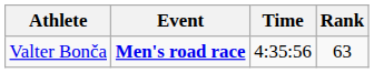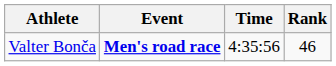Valter Bonča | Rank: 63 -> 46
